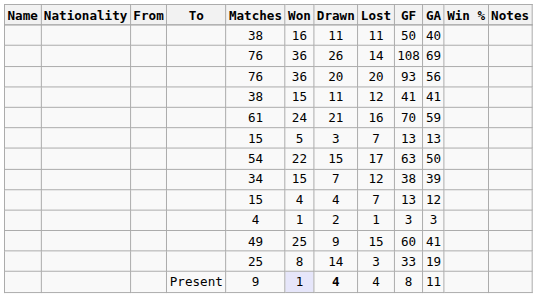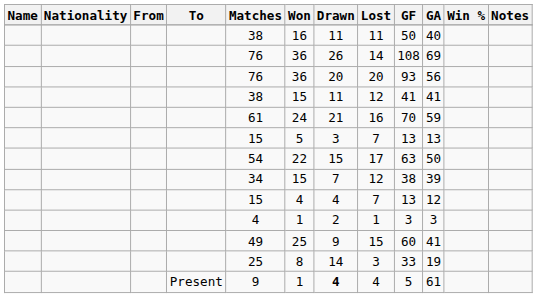Present | Won: lavender background -> no background
Present | GF: 8 -> 5
Present | GA: 11 -> 61
